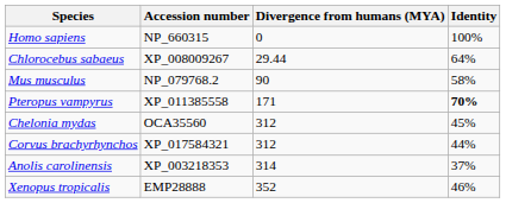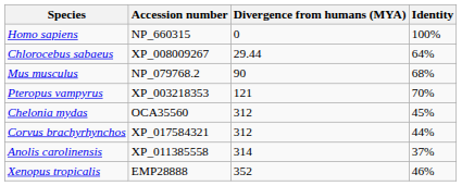Mus musculus | Identity: 58% -> 68%
Pteropus vampyrus | Accession number: XP_011385558 -> XP_003218353
Pteropus vampyrus | Divergence from humans (MYA): 171 -> 121
Pteropus vampyrus | Identity: bold -> normal
Anolis carolinensis | Accession number: XP_003218353 -> XP_011385558
